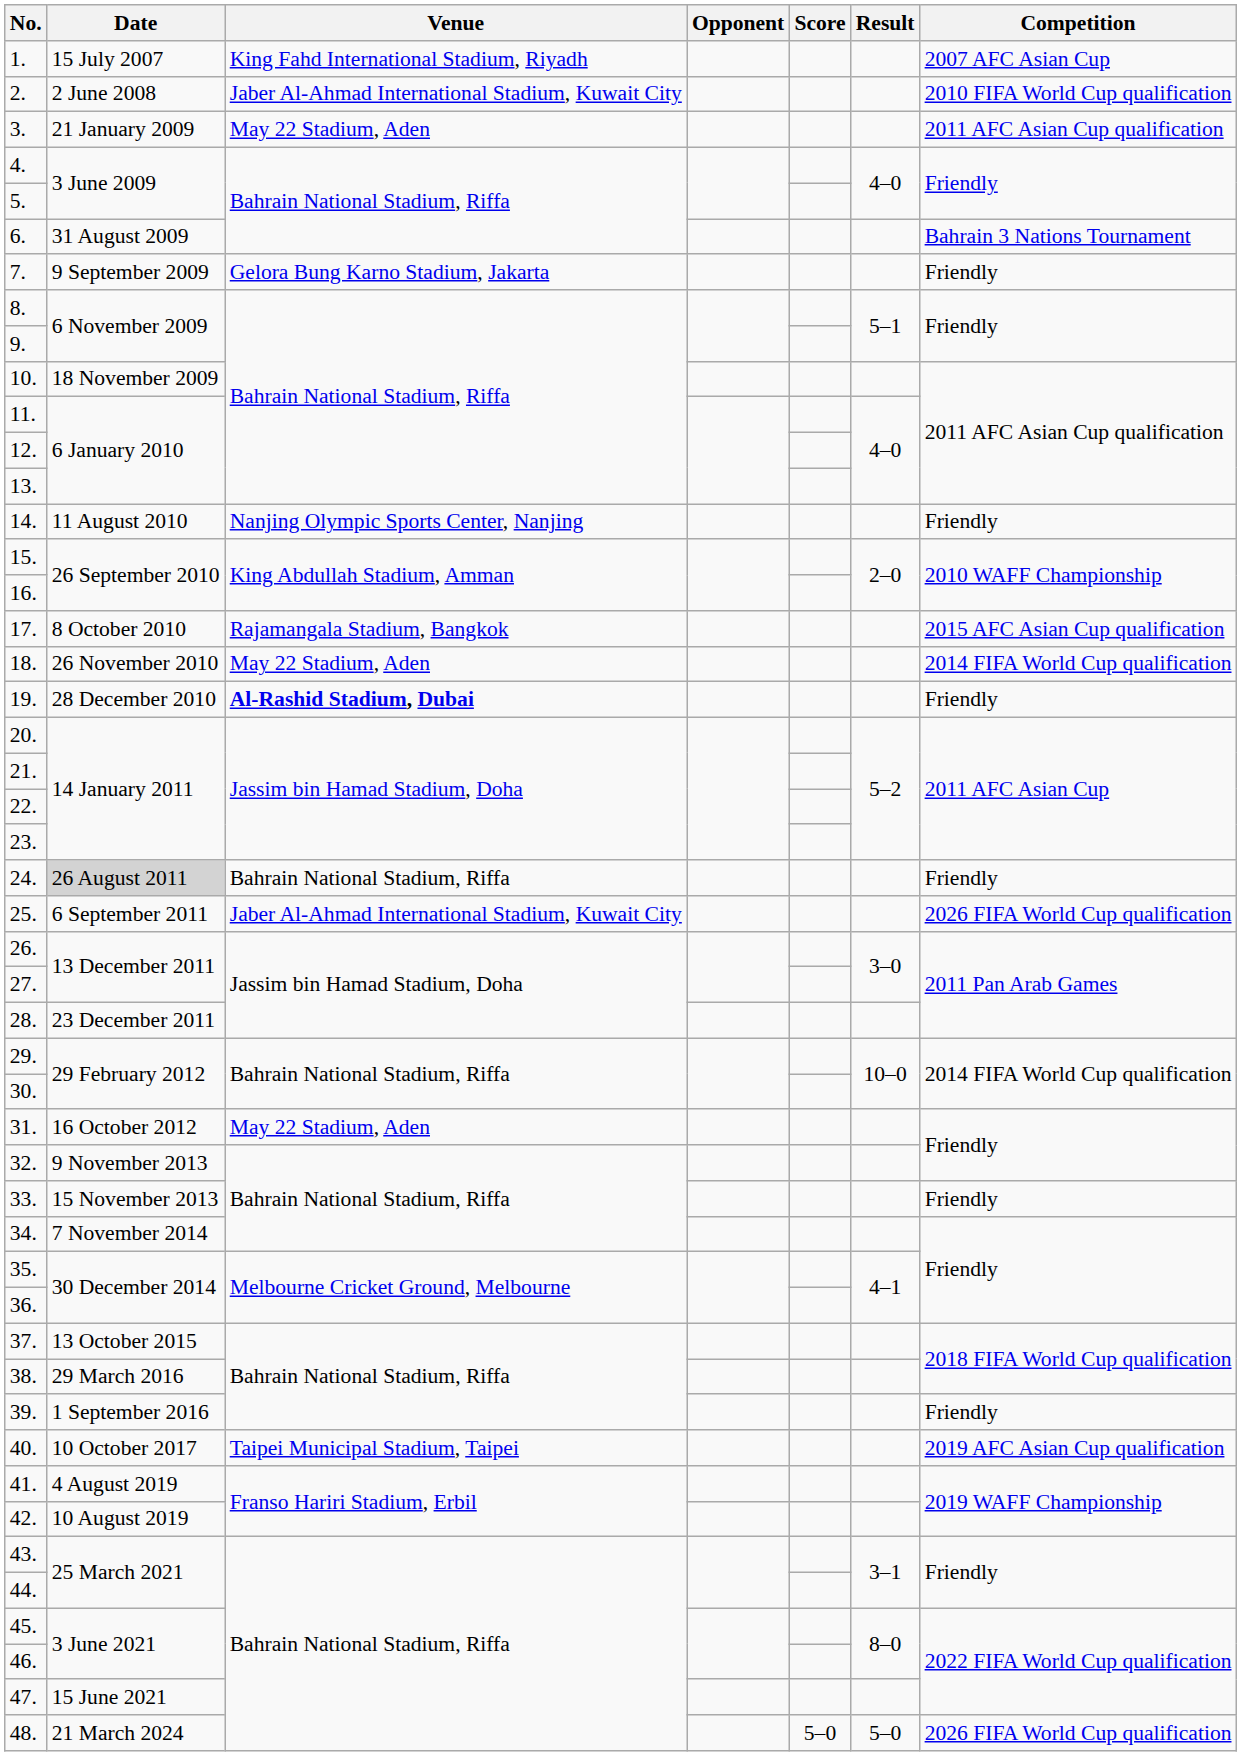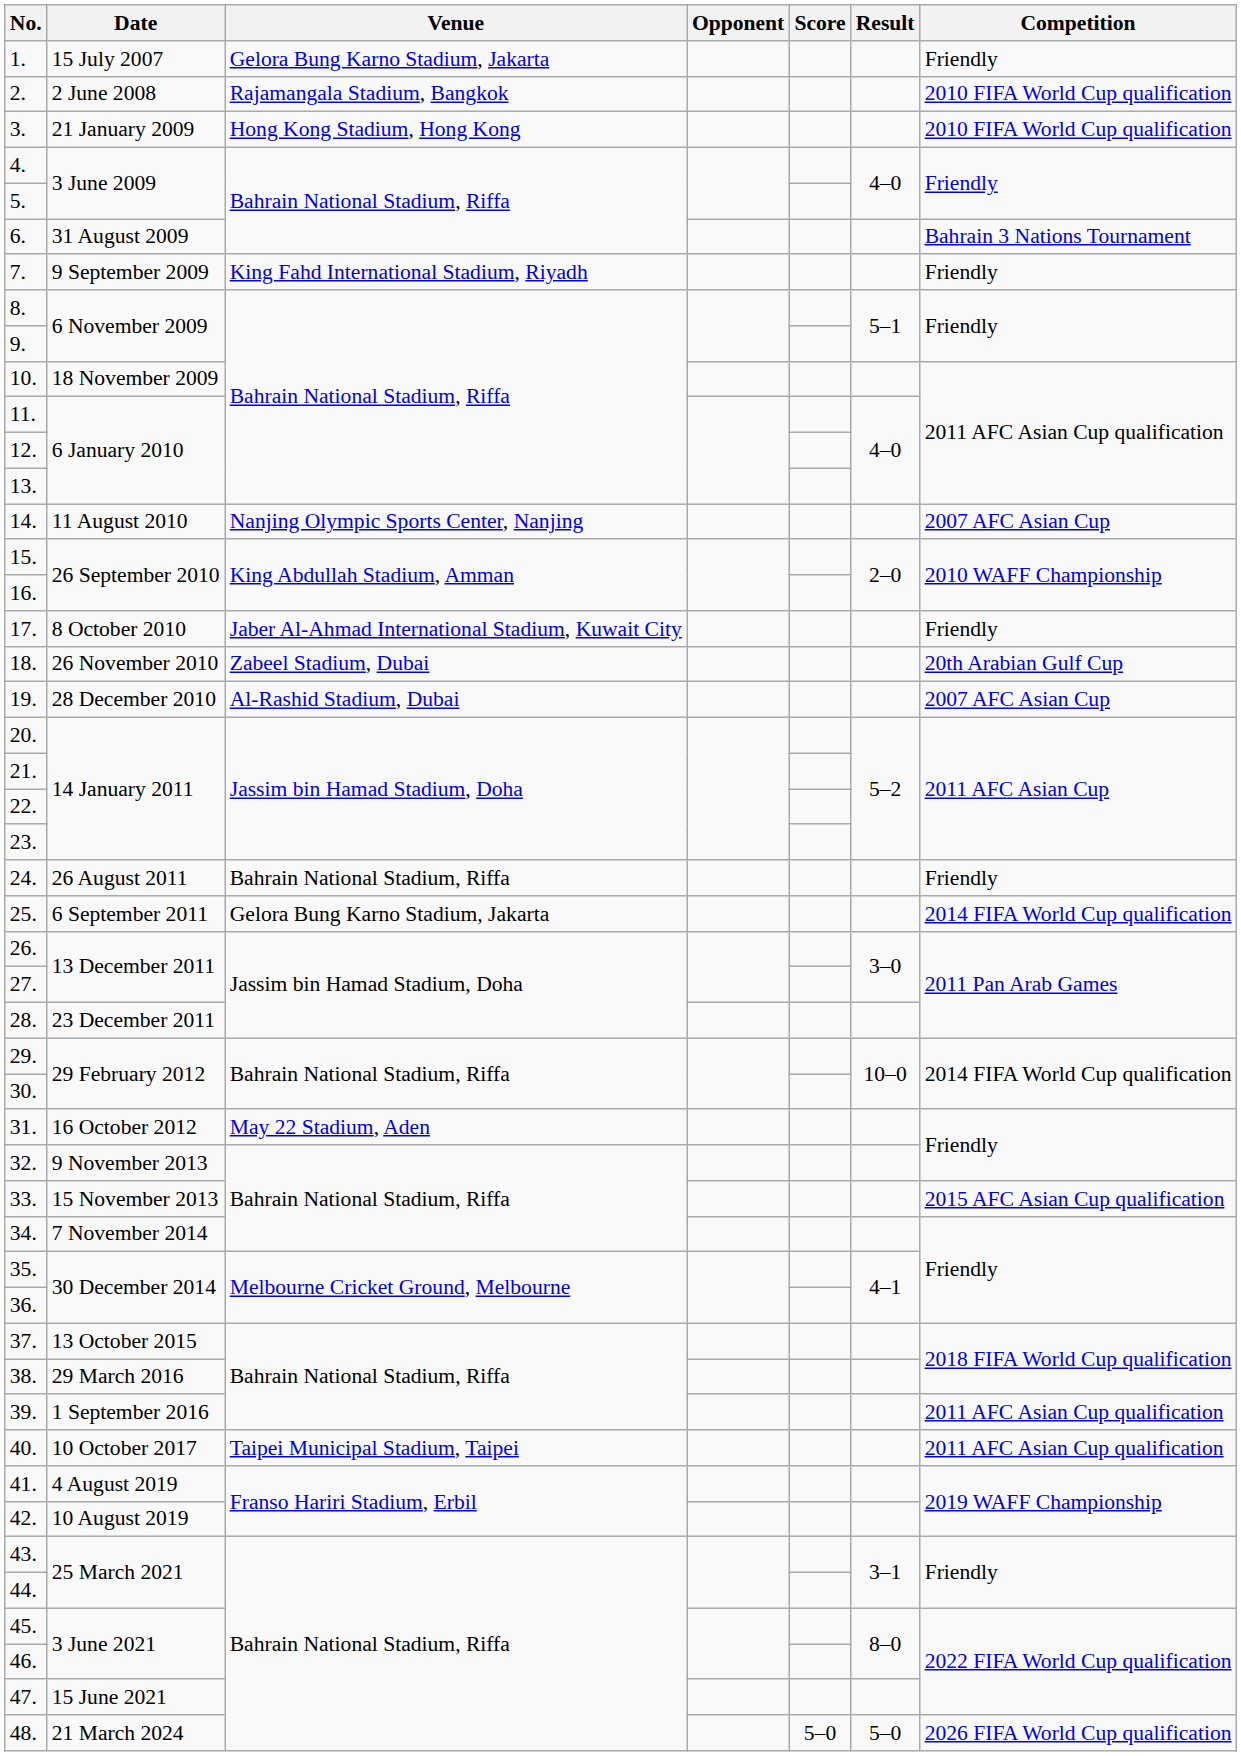1. | Venue: King Fahd International Stadium, Riyadh -> Gelora Bung Karno Stadium, Jakarta
1. | Competition: 2007 AFC Asian Cup -> Friendly
2. | Venue: Jaber Al-Ahmad International Stadium, Kuwait City -> Rajamangala Stadium, Bangkok
3. | Venue: May 22 Stadium, Aden -> Hong Kong Stadium, Hong Kong
3. | Competition: 2011 AFC Asian Cup qualification -> 2010 FIFA World Cup qualification
7. | Venue: Gelora Bung Karno Stadium, Jakarta -> King Fahd International Stadium, Riyadh
14. | Competition: Friendly -> 2007 AFC Asian Cup
17. | Venue: Rajamangala Stadium, Bangkok -> Jaber Al-Ahmad International Stadium, Kuwait City
17. | Competition: 2015 AFC Asian Cup qualification -> Friendly
18. | Venue: May 22 Stadium, Aden -> Zabeel Stadium, Dubai
18. | Competition: 2014 FIFA World Cup qualification -> 20th Arabian Gulf Cup
19. | Venue: bold -> normal
19. | Competition: Friendly -> 2007 AFC Asian Cup
24. | Date: lightgrey background -> no background
25. | Venue: Jaber Al-Ahmad International Stadium, Kuwait City -> Gelora Bung Karno Stadium, Jakarta
25. | Competition: 2026 FIFA World Cup qualification -> 2014 FIFA World Cup qualification
33. | Competition: Friendly -> 2015 AFC Asian Cup qualification
39. | Competition: Friendly -> 2011 AFC Asian Cup qualification
40. | Competition: 2019 AFC Asian Cup qualification -> 2011 AFC Asian Cup qualification
